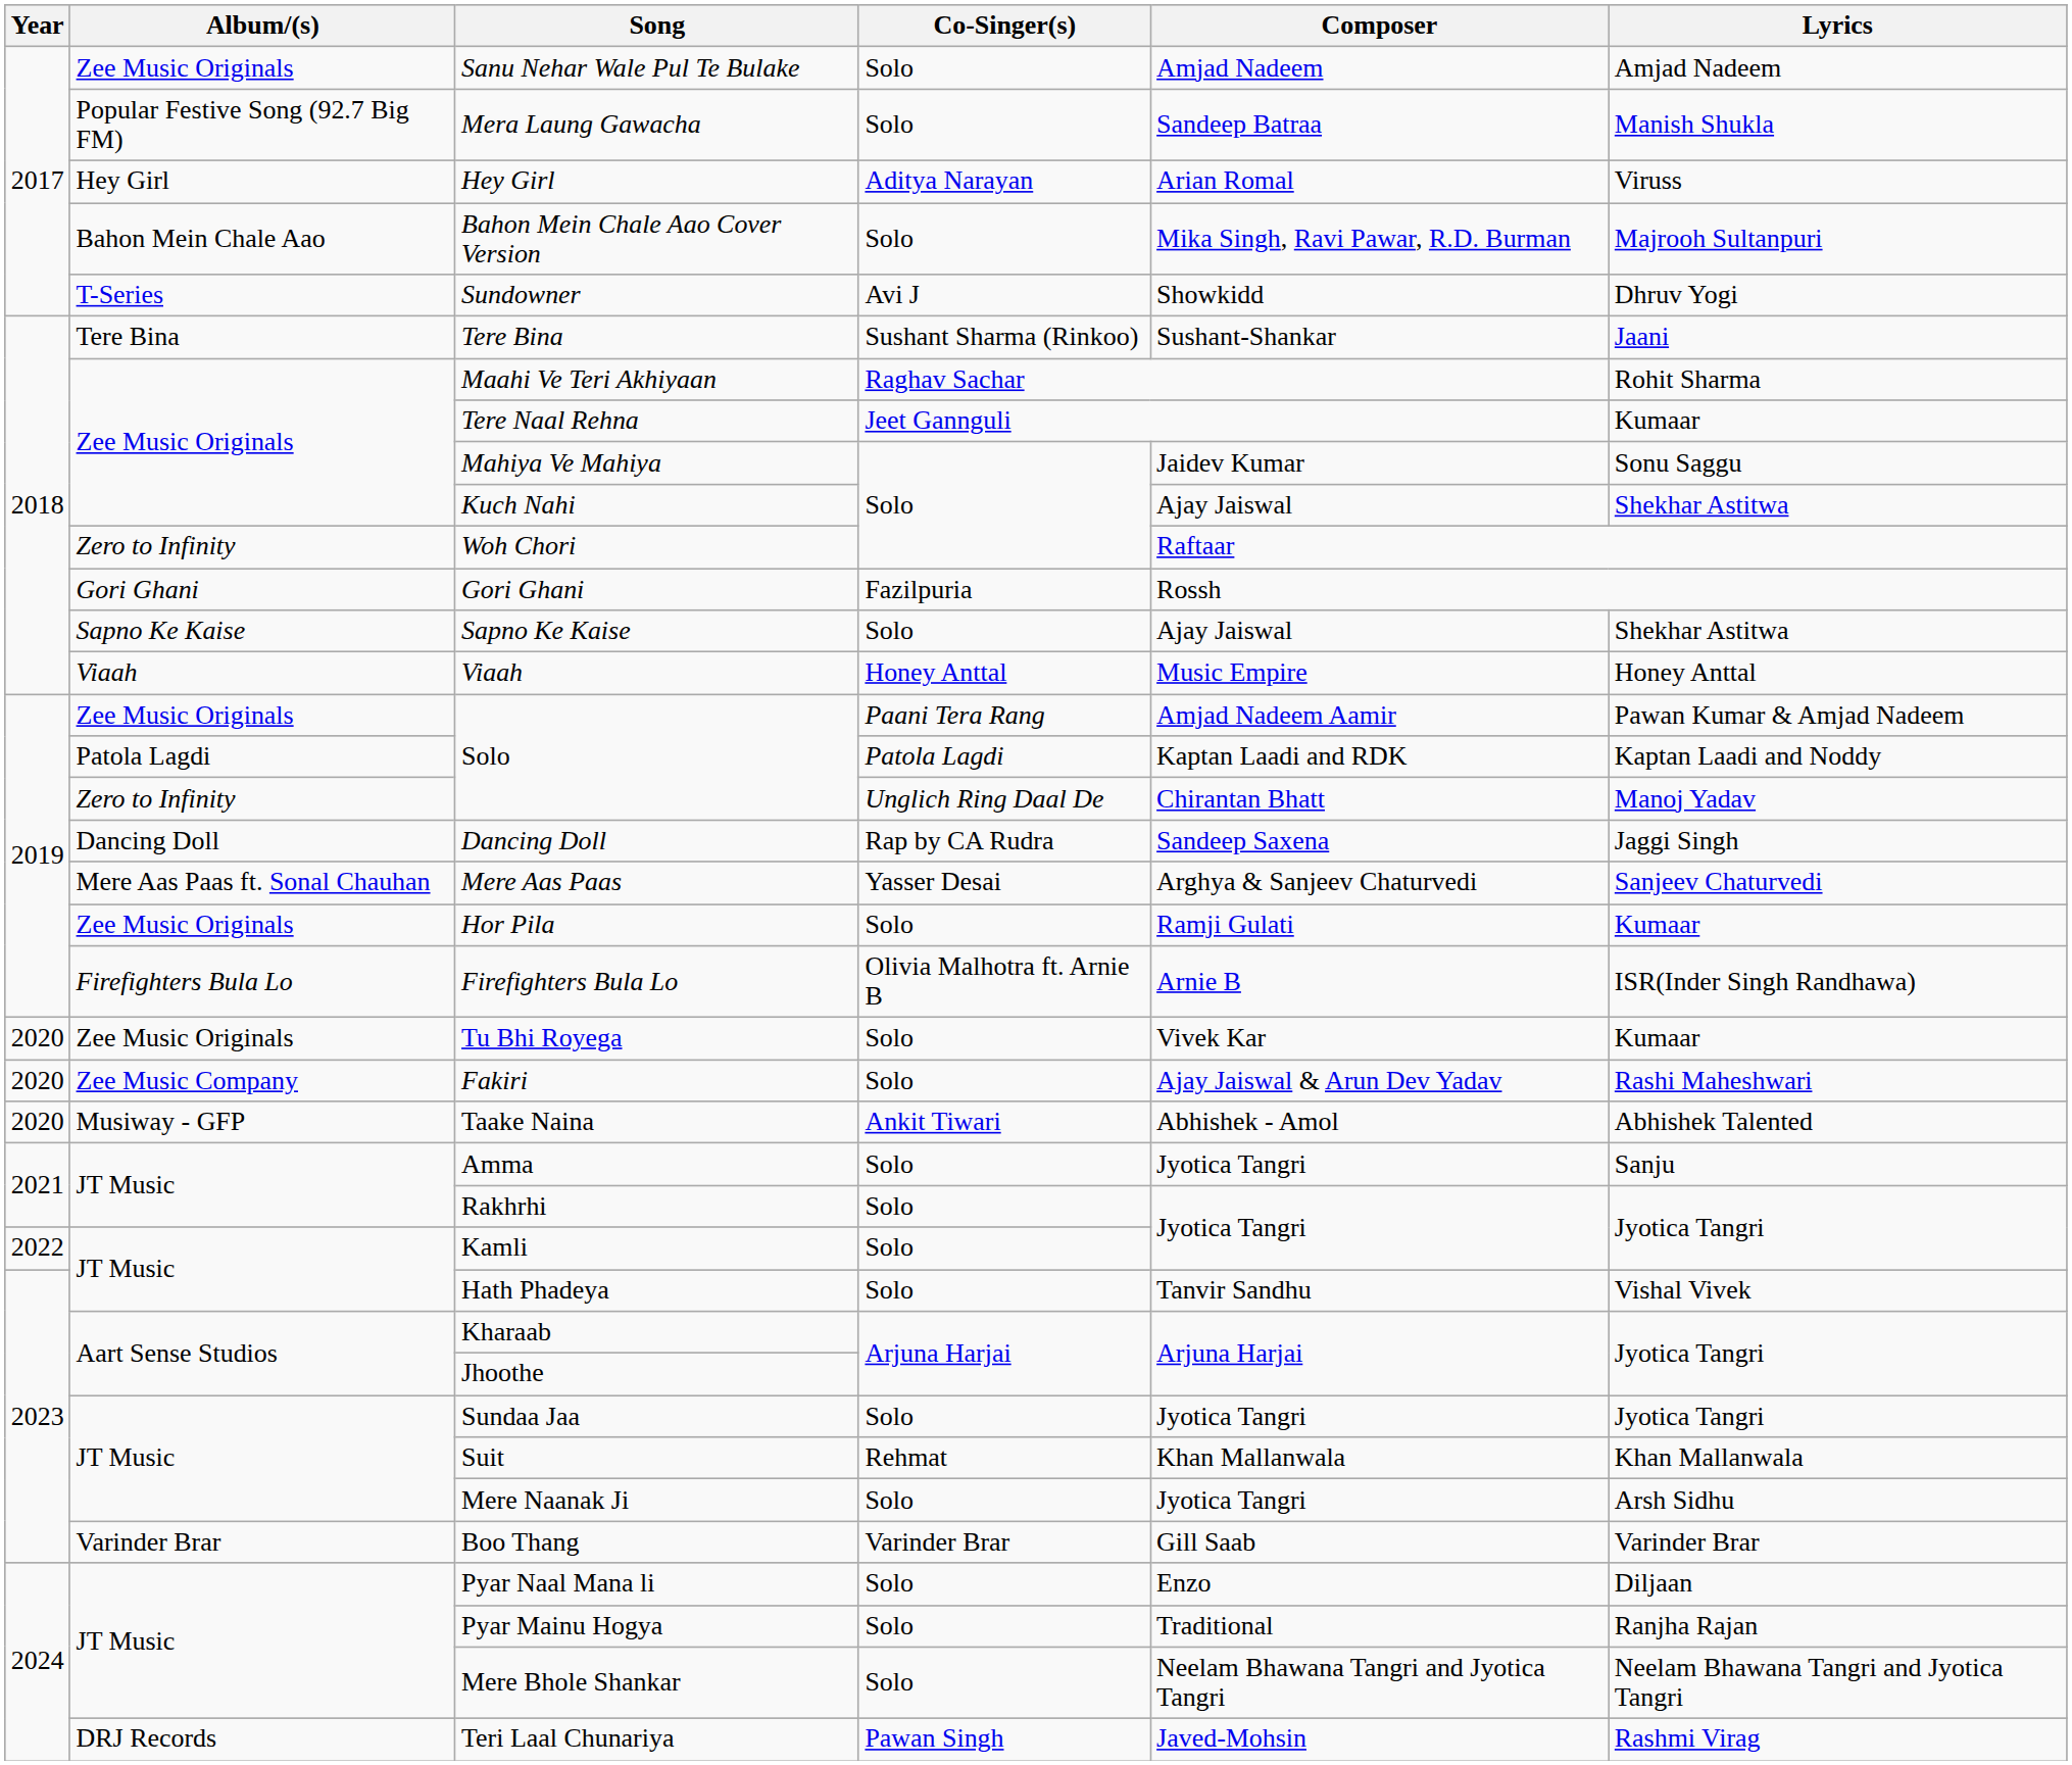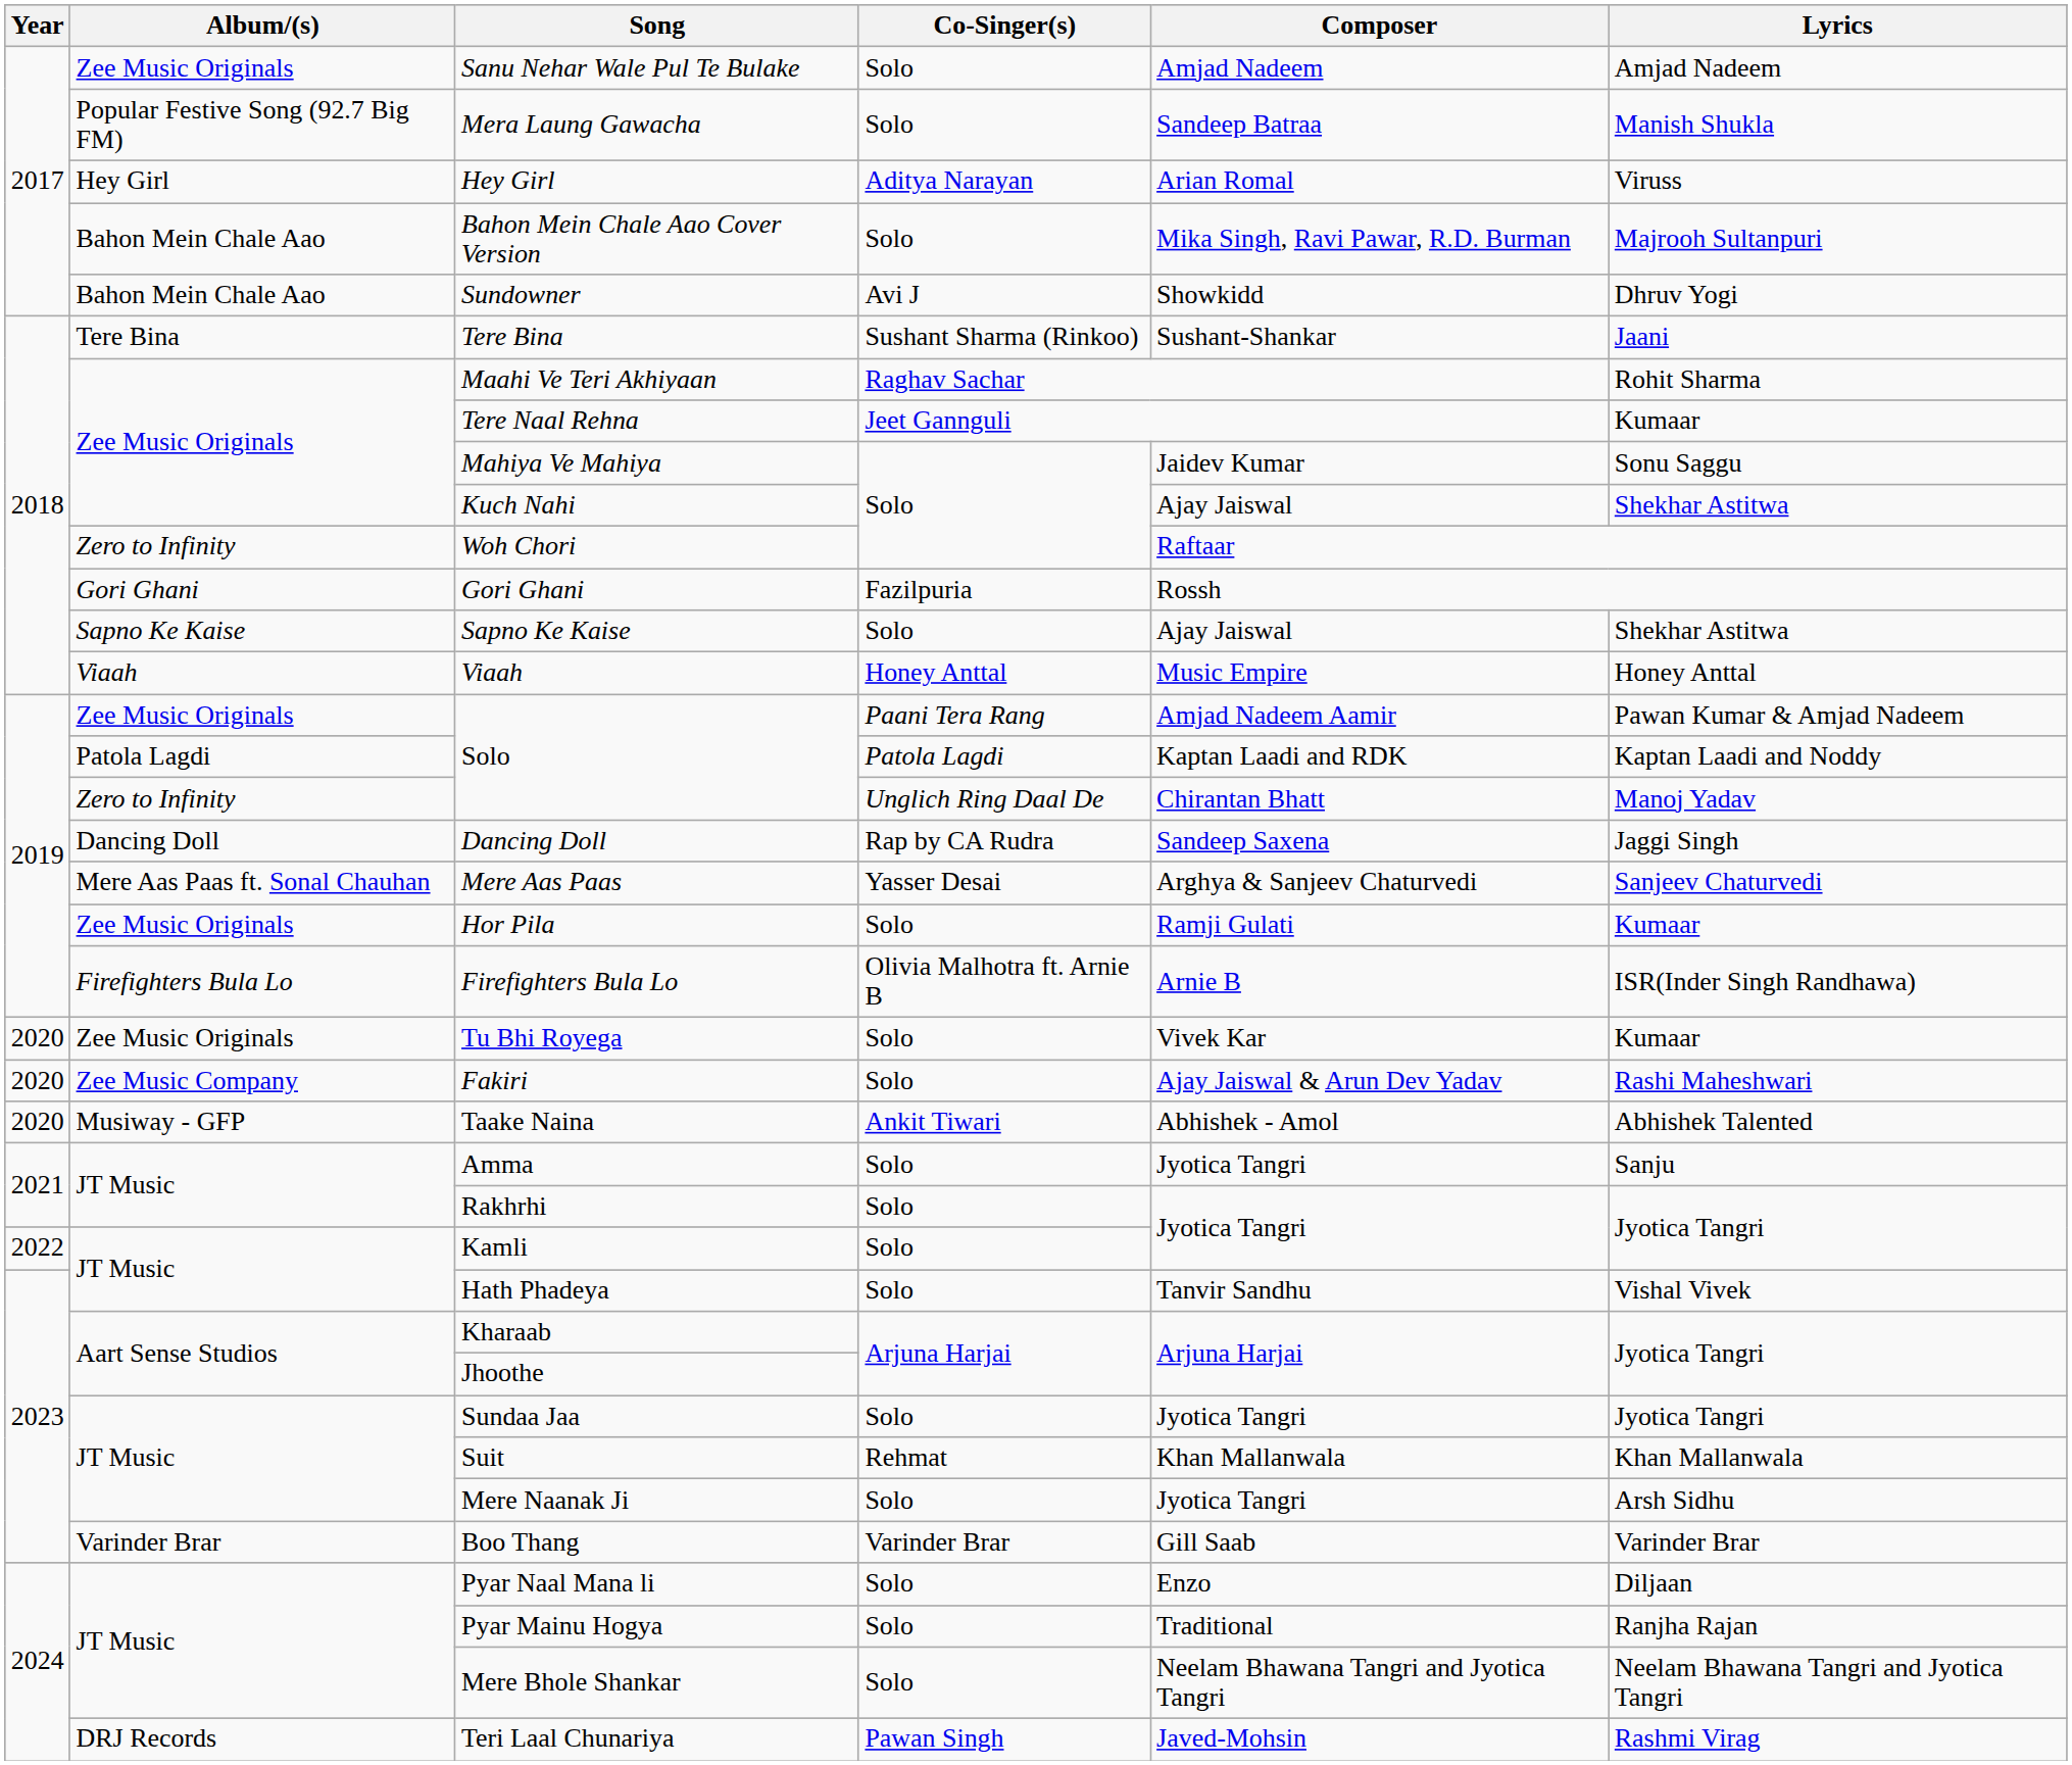Sundowner | Album/(s): T-Series -> Bahon Mein Chale Aao
